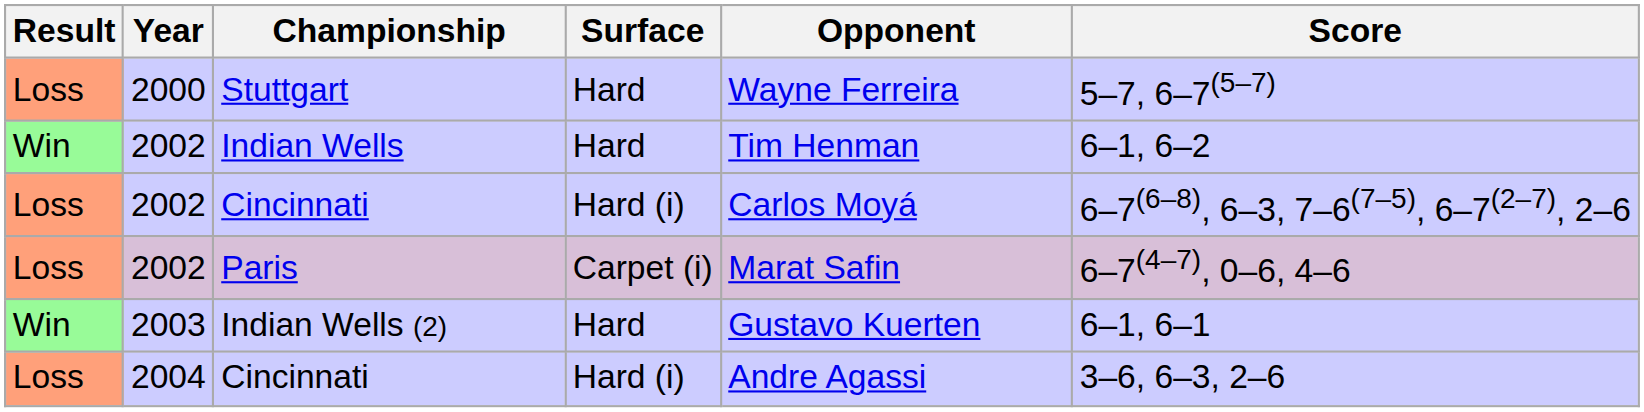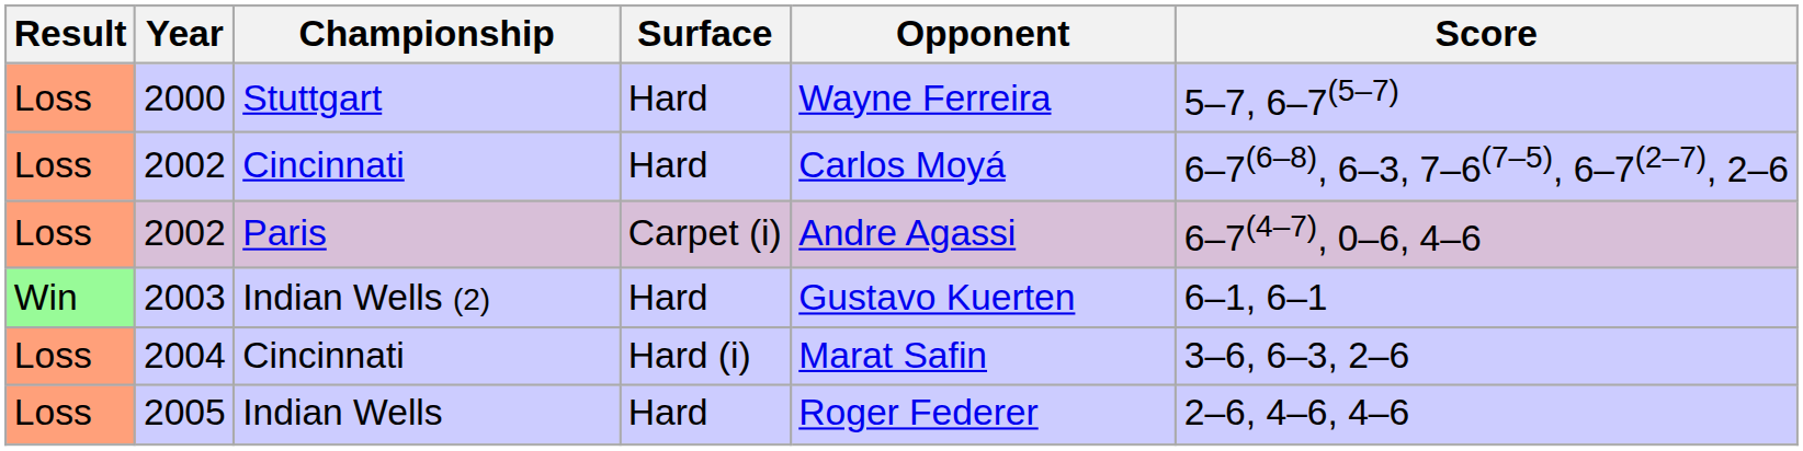- row: Win | 2002 | Indian Wells | Hard | Tim Henman | 6–1, 6–2
2002 / Cincinnati | Surface: Hard (i) -> Hard
2002 / Paris | Opponent: Marat Safin -> Andre Agassi
2004 | Opponent: Andre Agassi -> Marat Safin
+ row: Loss | 2005 | Indian Wells | Hard | Roger Federer | 2–6, 4–6, 4–6
